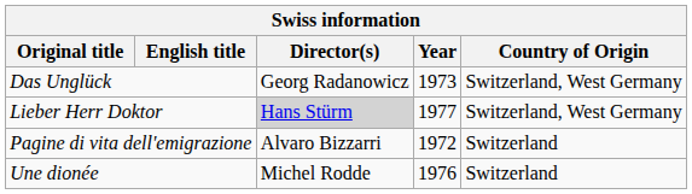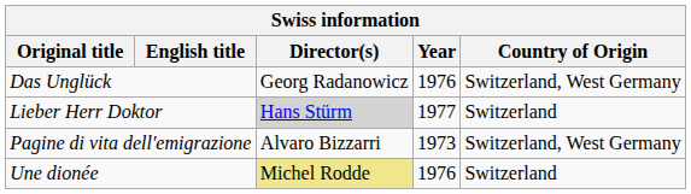Das Unglück | Year: 1973 -> 1976
Lieber Herr Doktor | Country of Origin: Switzerland, West Germany -> Switzerland
Pagine di vita dell'emigrazione | Year: 1972 -> 1973
Pagine di vita dell'emigrazione | Country of Origin: Switzerland -> Switzerland, West Germany
Une dionée | Director(s): no background -> khaki background
